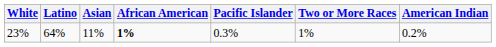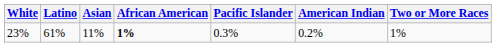columns swapped: American Indian <-> Two or More Races
23% | Latino: 64% -> 61%
